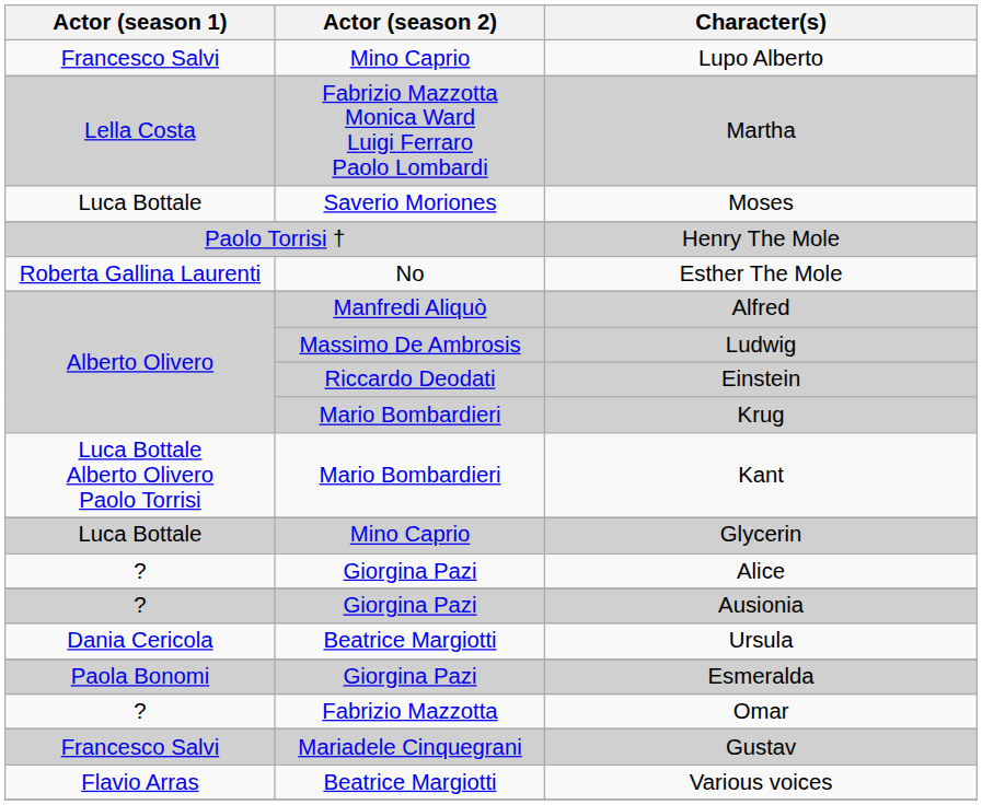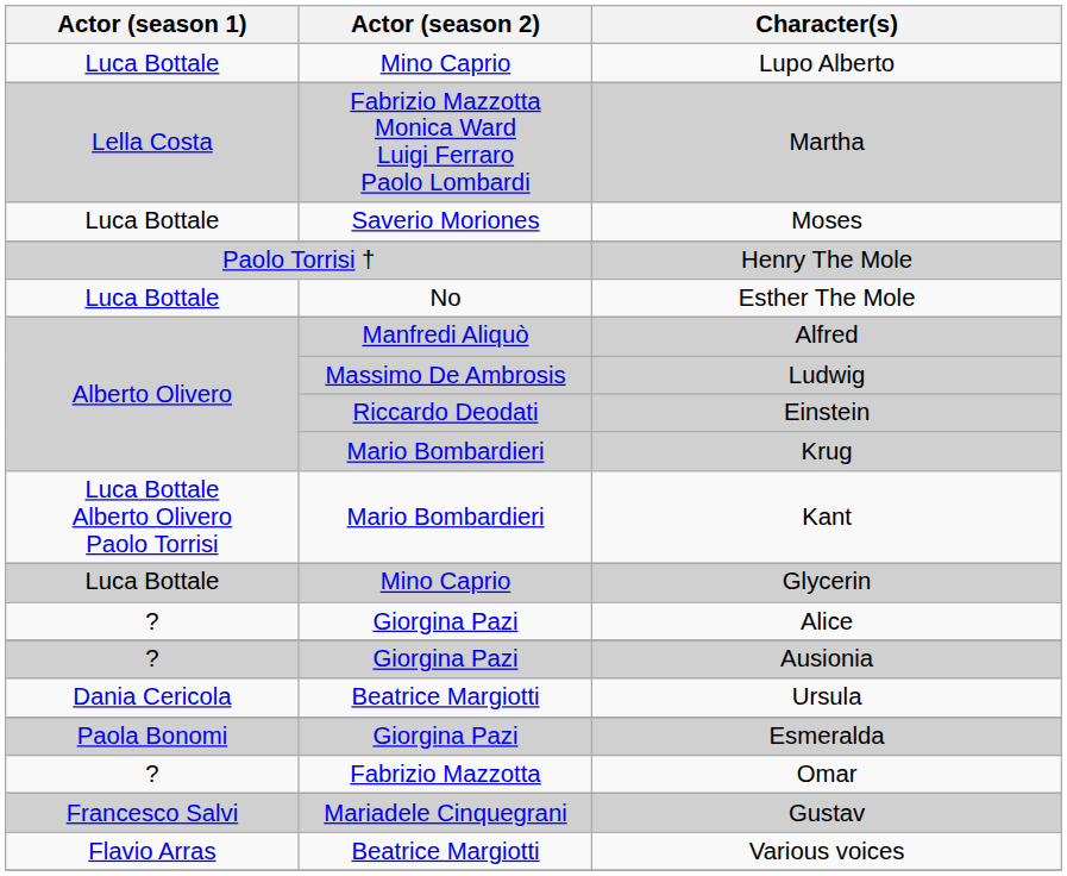Lupo Alberto | Actor (season 1): Francesco Salvi -> Luca Bottale
Esther The Mole | Actor (season 1): Roberta Gallina Laurenti -> Luca Bottale
